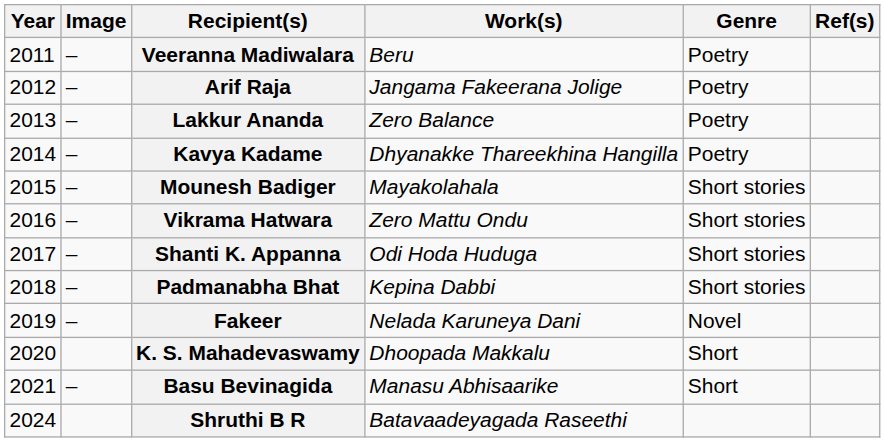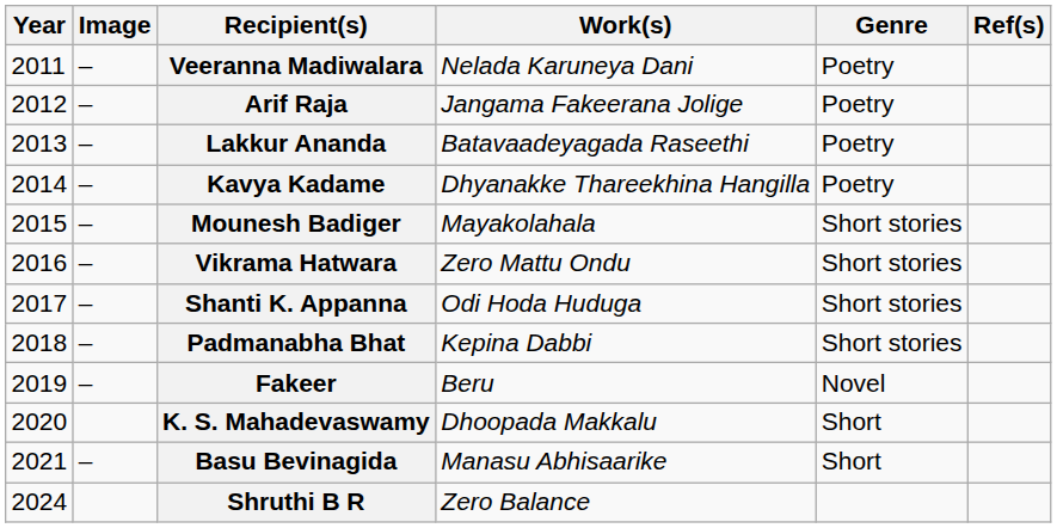Veeranna Madiwalara | Work(s): Beru -> Nelada Karuneya Dani
Lakkur Ananda | Work(s): Zero Balance -> Batavaadeyagada Raseethi
Fakeer | Work(s): Nelada Karuneya Dani -> Beru
Shruthi B R | Work(s): Batavaadeyagada Raseethi -> Zero Balance
